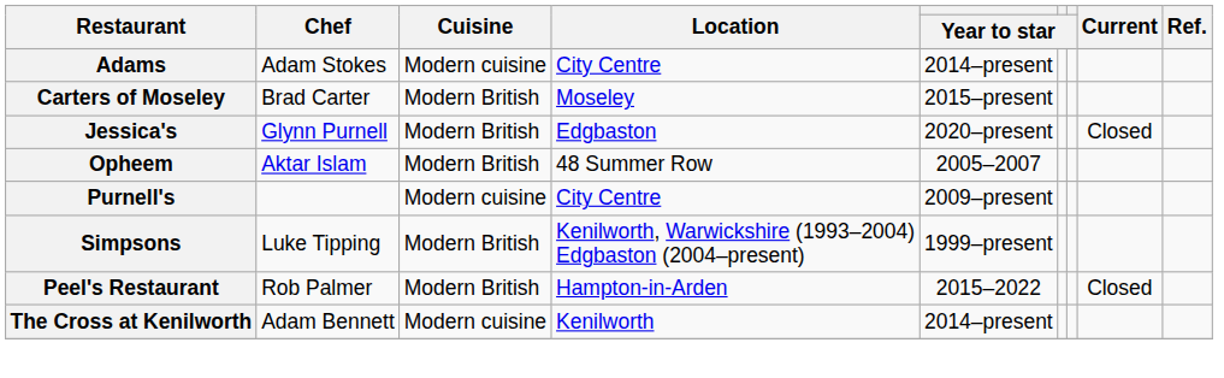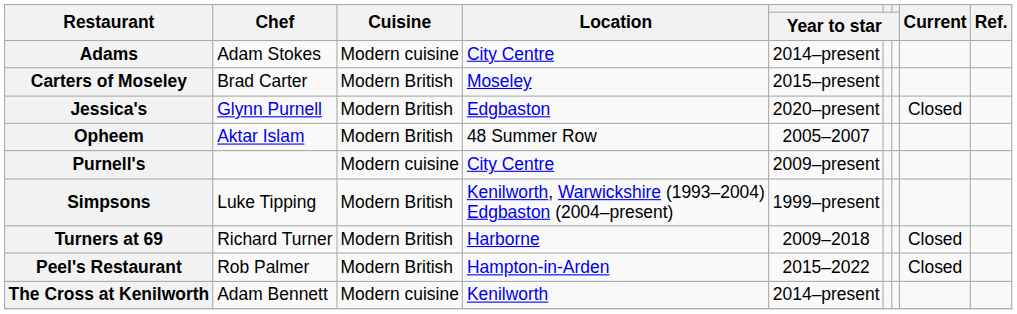+ row: Turners at 69 | Richard Turner | Modern British | Harborne | 2009–2018 | Closed
